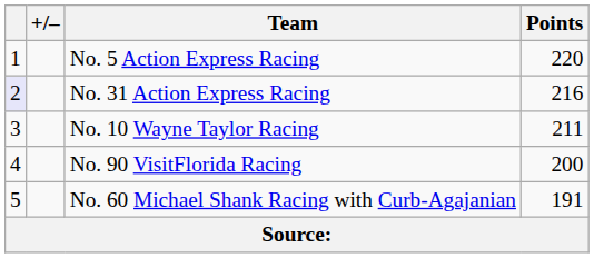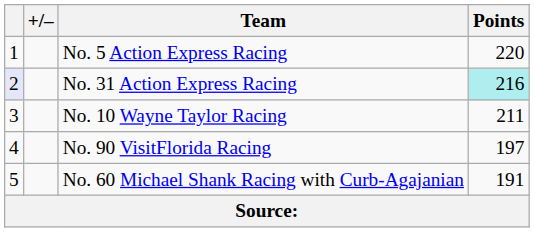No. 31 Action Express Racing | Points: no background -> paleturquoise background
No. 90 VisitFlorida Racing | Points: 200 -> 197
